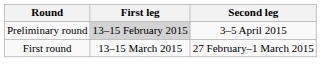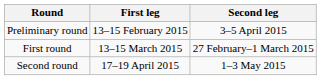Preliminary round | First leg: lightgrey background -> no background
+ row: Second round | 17–19 April 2015 | 1–3 May 2015
